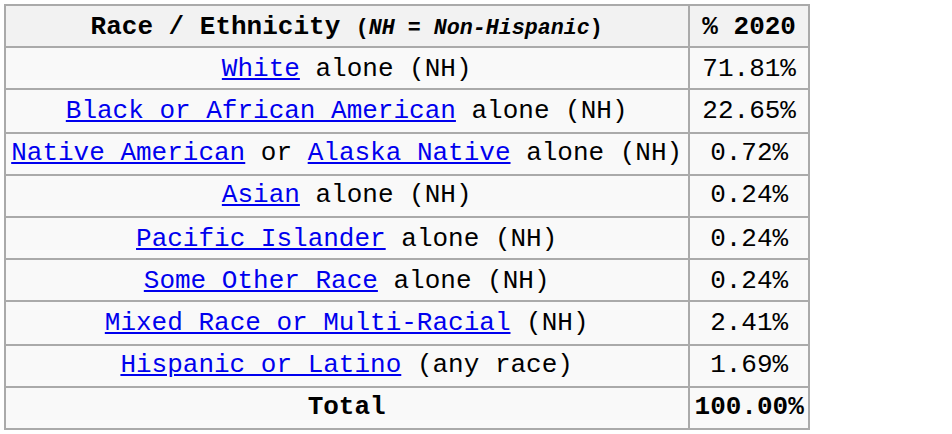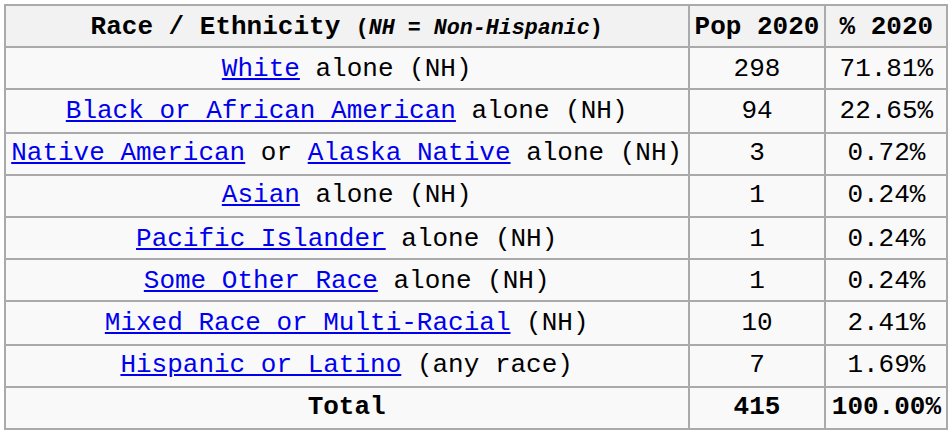+ column: Pop 2020 | 298 | 94 | 3 | 1 | 1 | 1 | 10 | 7 | 415
